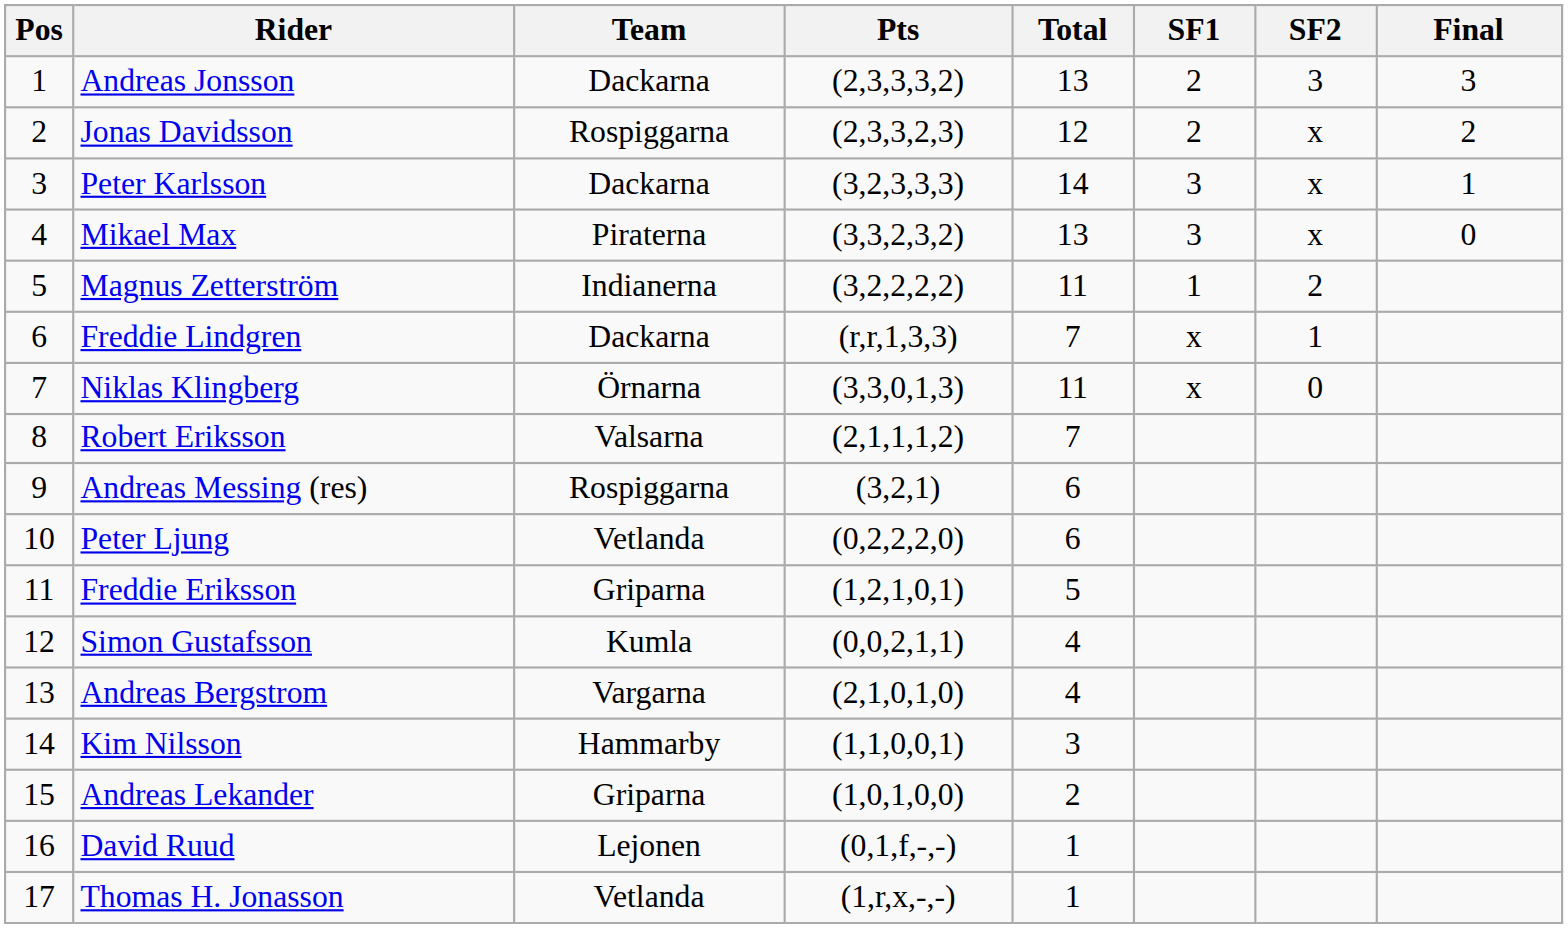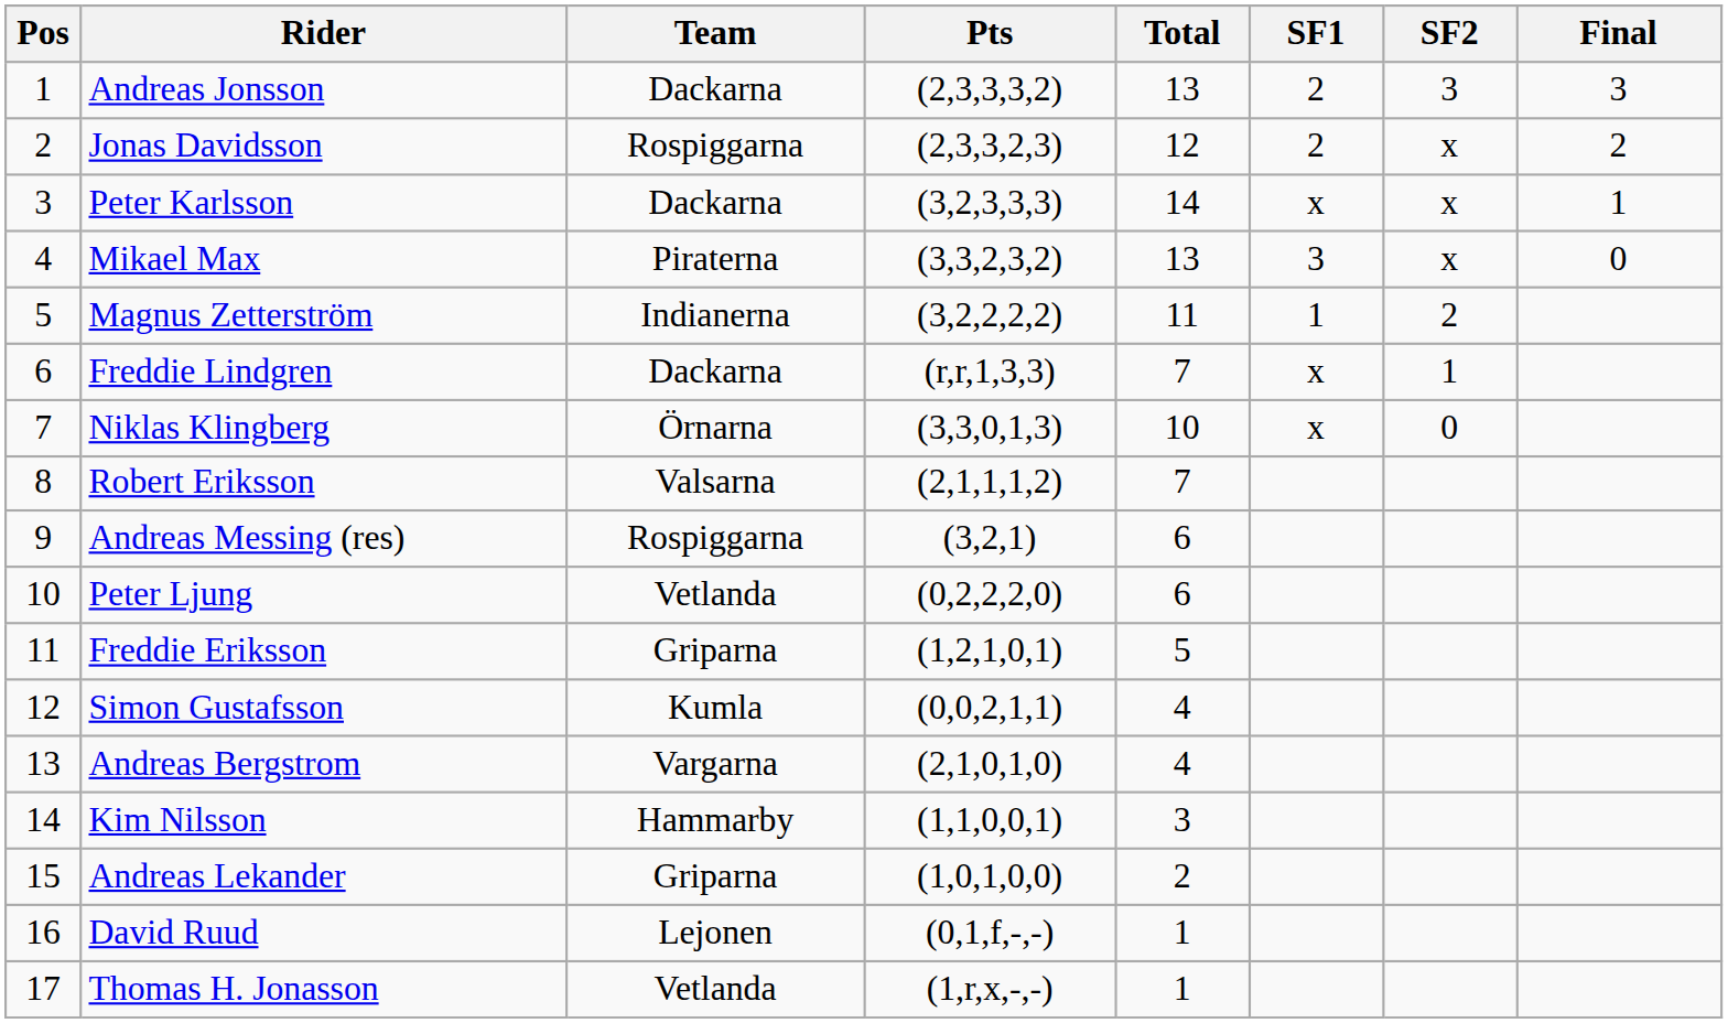Peter Karlsson | SF1: 3 -> x
Niklas Klingberg | Total: 11 -> 10
